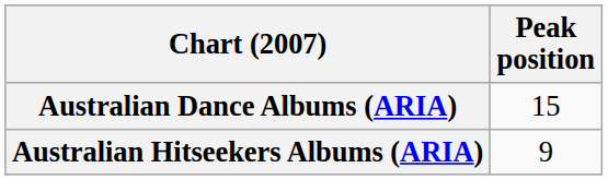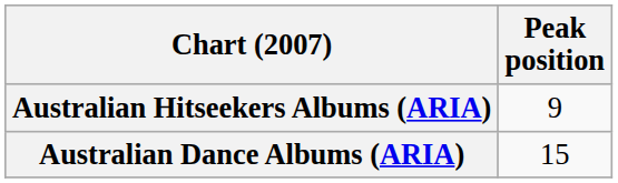rows swapped: Australian Dance Albums (ARIA) <-> Australian Hitseekers Albums (ARIA)
